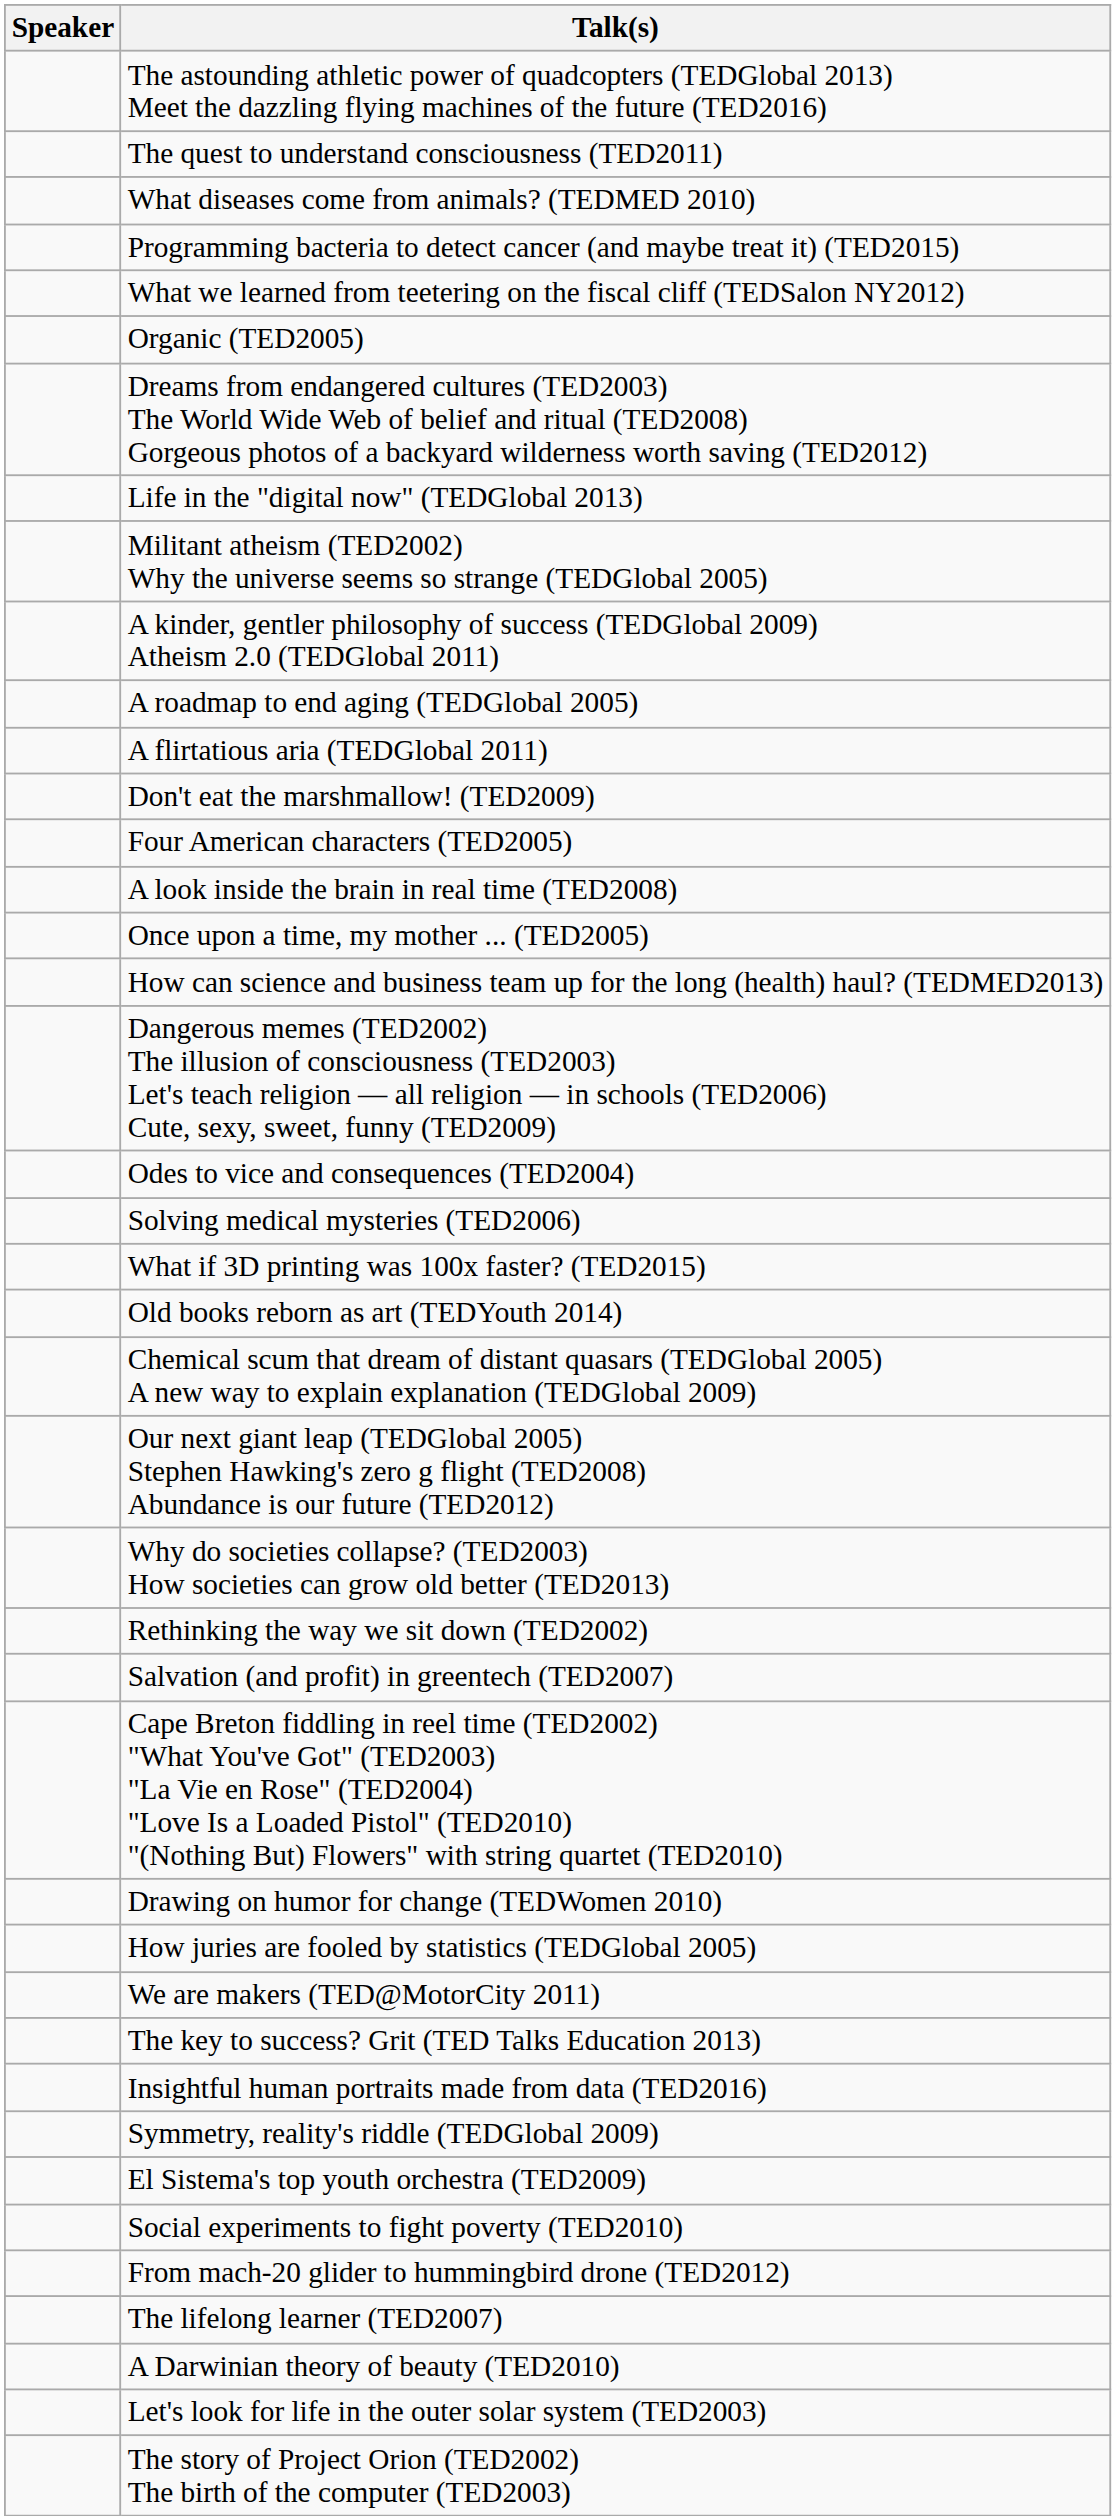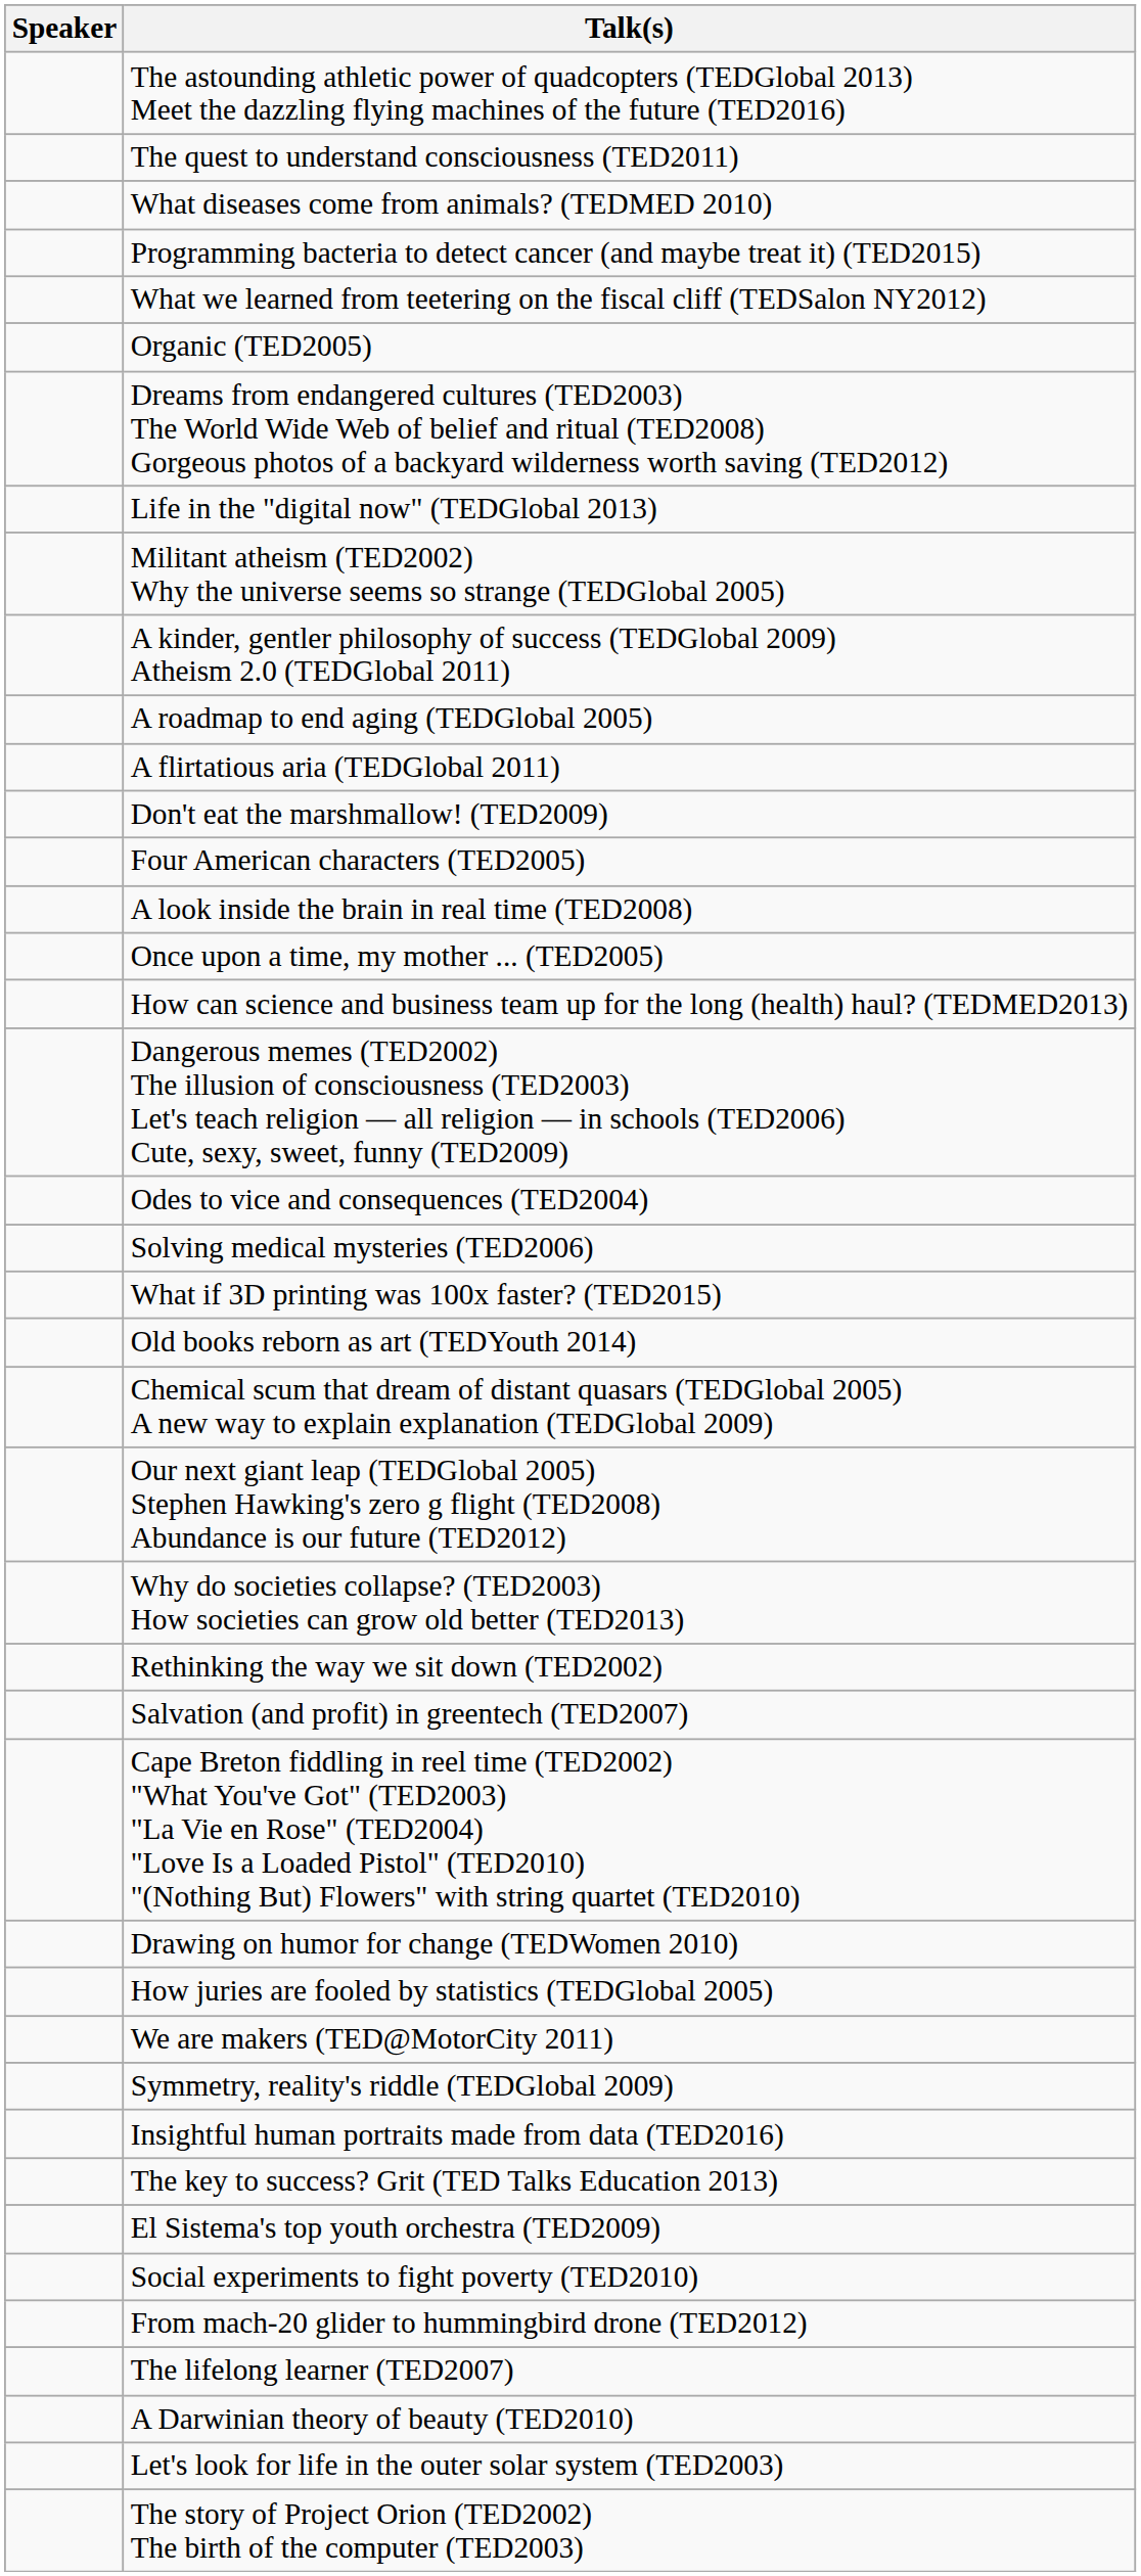rows swapped: Symmetry, reality's riddle (TEDGlobal 2009) <-> The key to success? Grit (TED Talks Education 2013)
